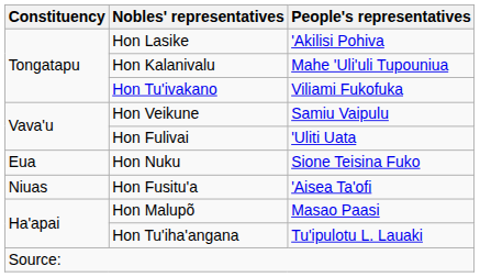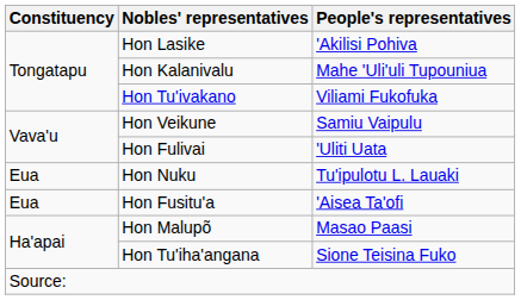Hon Nuku | People's representatives: Sione Teisina Fuko -> Tu'ipulotu L. Lauaki
Hon Fusitu'a | Constituency: Niuas -> Eua
Hon Tu'iha'angana | People's representatives: Tu'ipulotu L. Lauaki -> Sione Teisina Fuko
